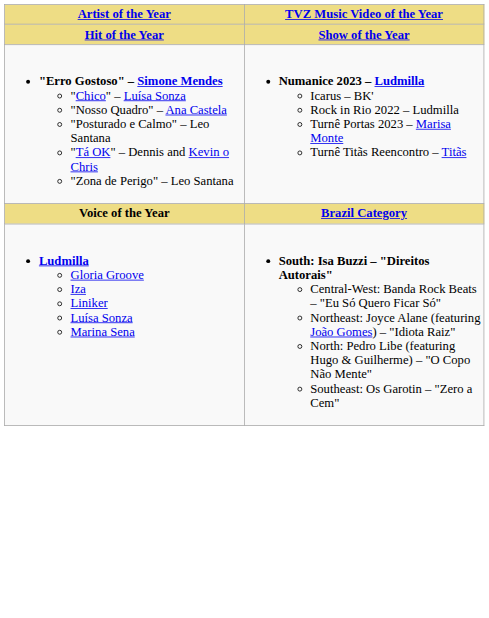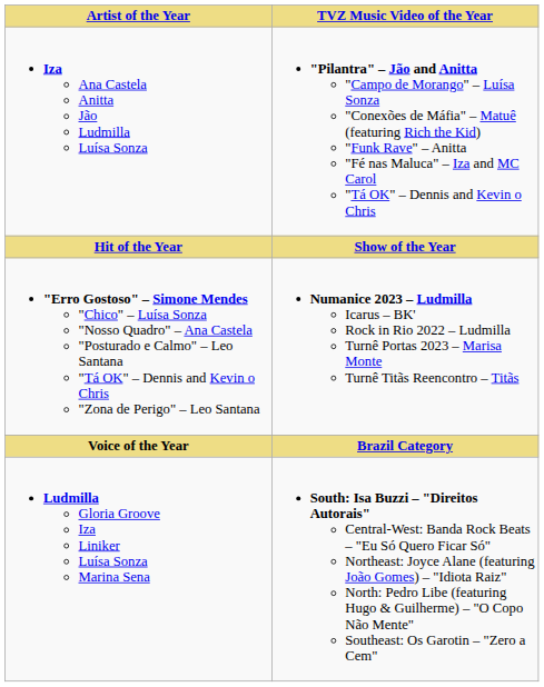+ row: Iza Ana Castela Anitta Jão Ludmilla Luísa Sonza | "Pilantra" – Jão and Anitta "Campo de Morango" – Luísa Sonza "Conexões de Máfia" – Matuê (featuring Rich the Kid) "Funk Rave" – Anitta "Fé nas Maluca" – Iza and MC Carol "Tá OK" – Dennis and Kevin o Chris
